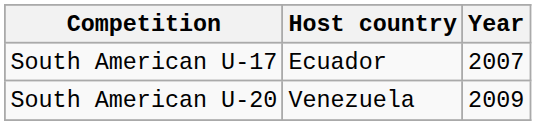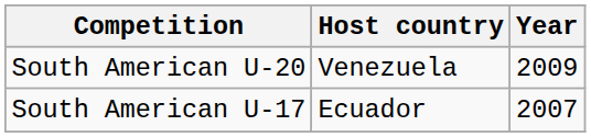rows swapped: South American U-17 <-> South American U-20
